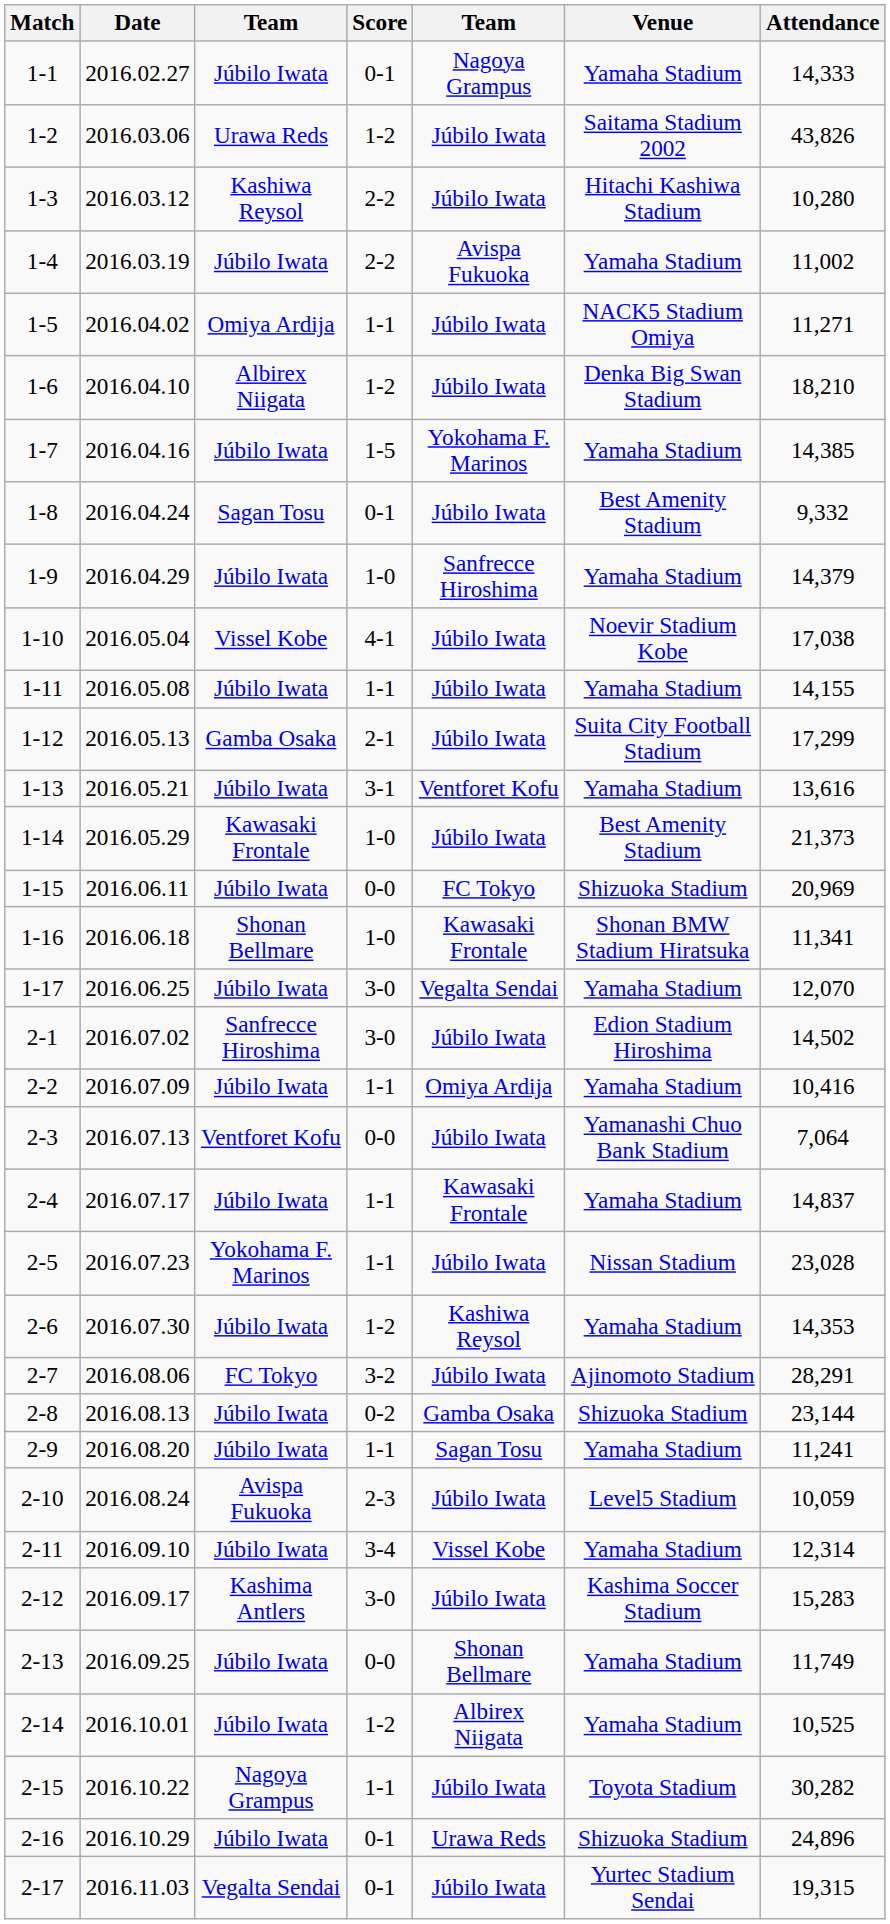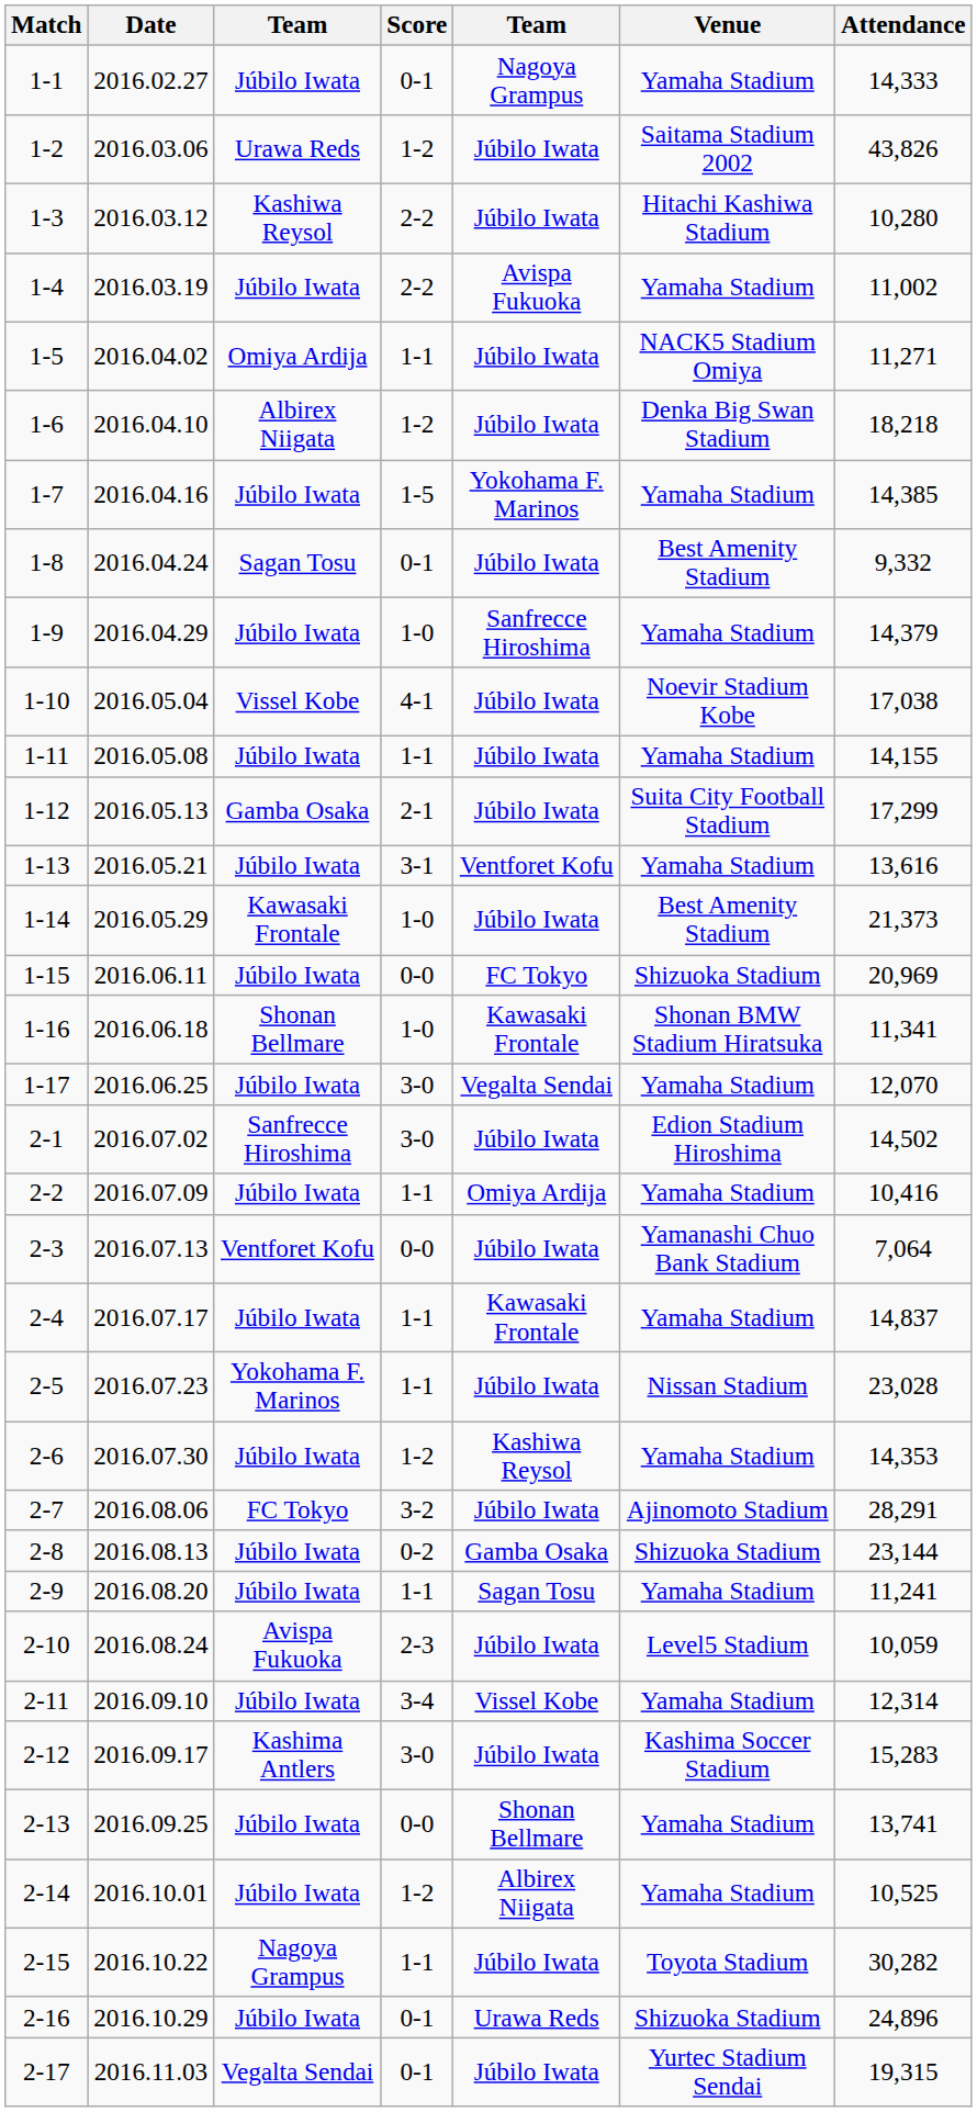1-6 | Attendance: 18,210 -> 18,218
2-13 | Attendance: 11,749 -> 13,741
